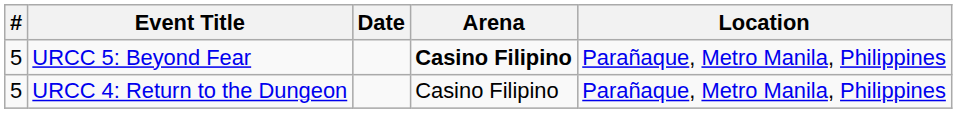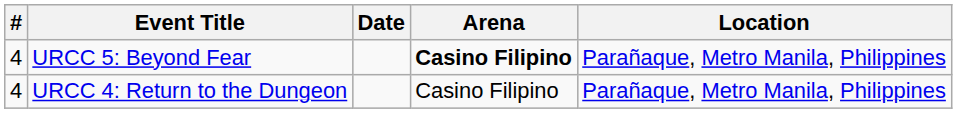URCC 5: Beyond Fear | #: 5 -> 4
URCC 4: Return to the Dungeon | #: 5 -> 4
